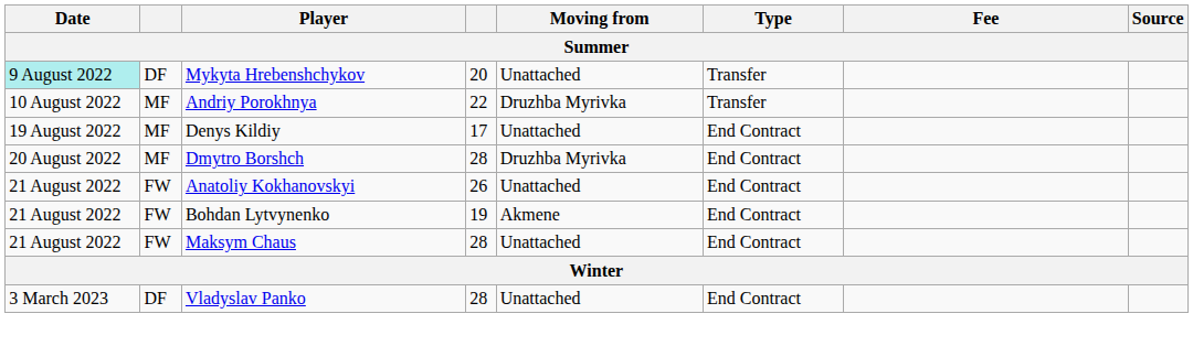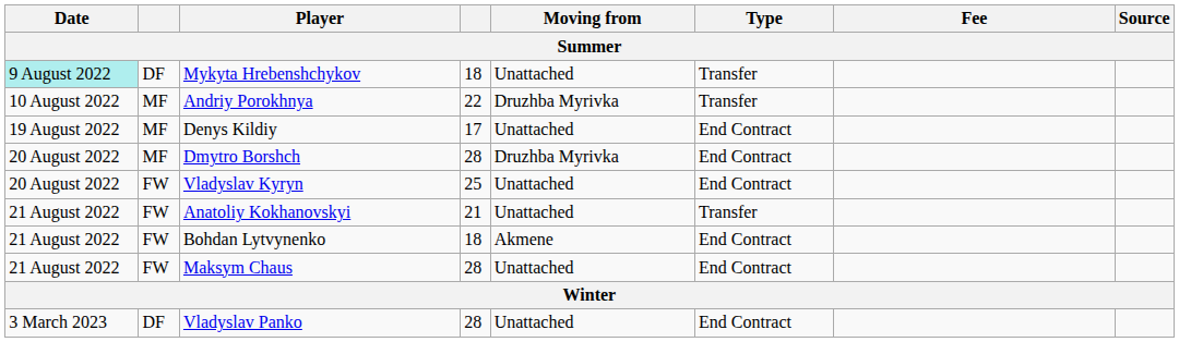Mykyta Hrebenshchykov | column 4: 20 -> 18
+ row: 20 August 2022 | FW | Vladyslav Kyryn | 25 | Unattached | End Contract
Anatoliy Kokhanovskyi | column 4: 26 -> 21
Anatoliy Kokhanovskyi | Type: End Contract -> Transfer
Bohdan Lytvynenko | column 4: 19 -> 18
